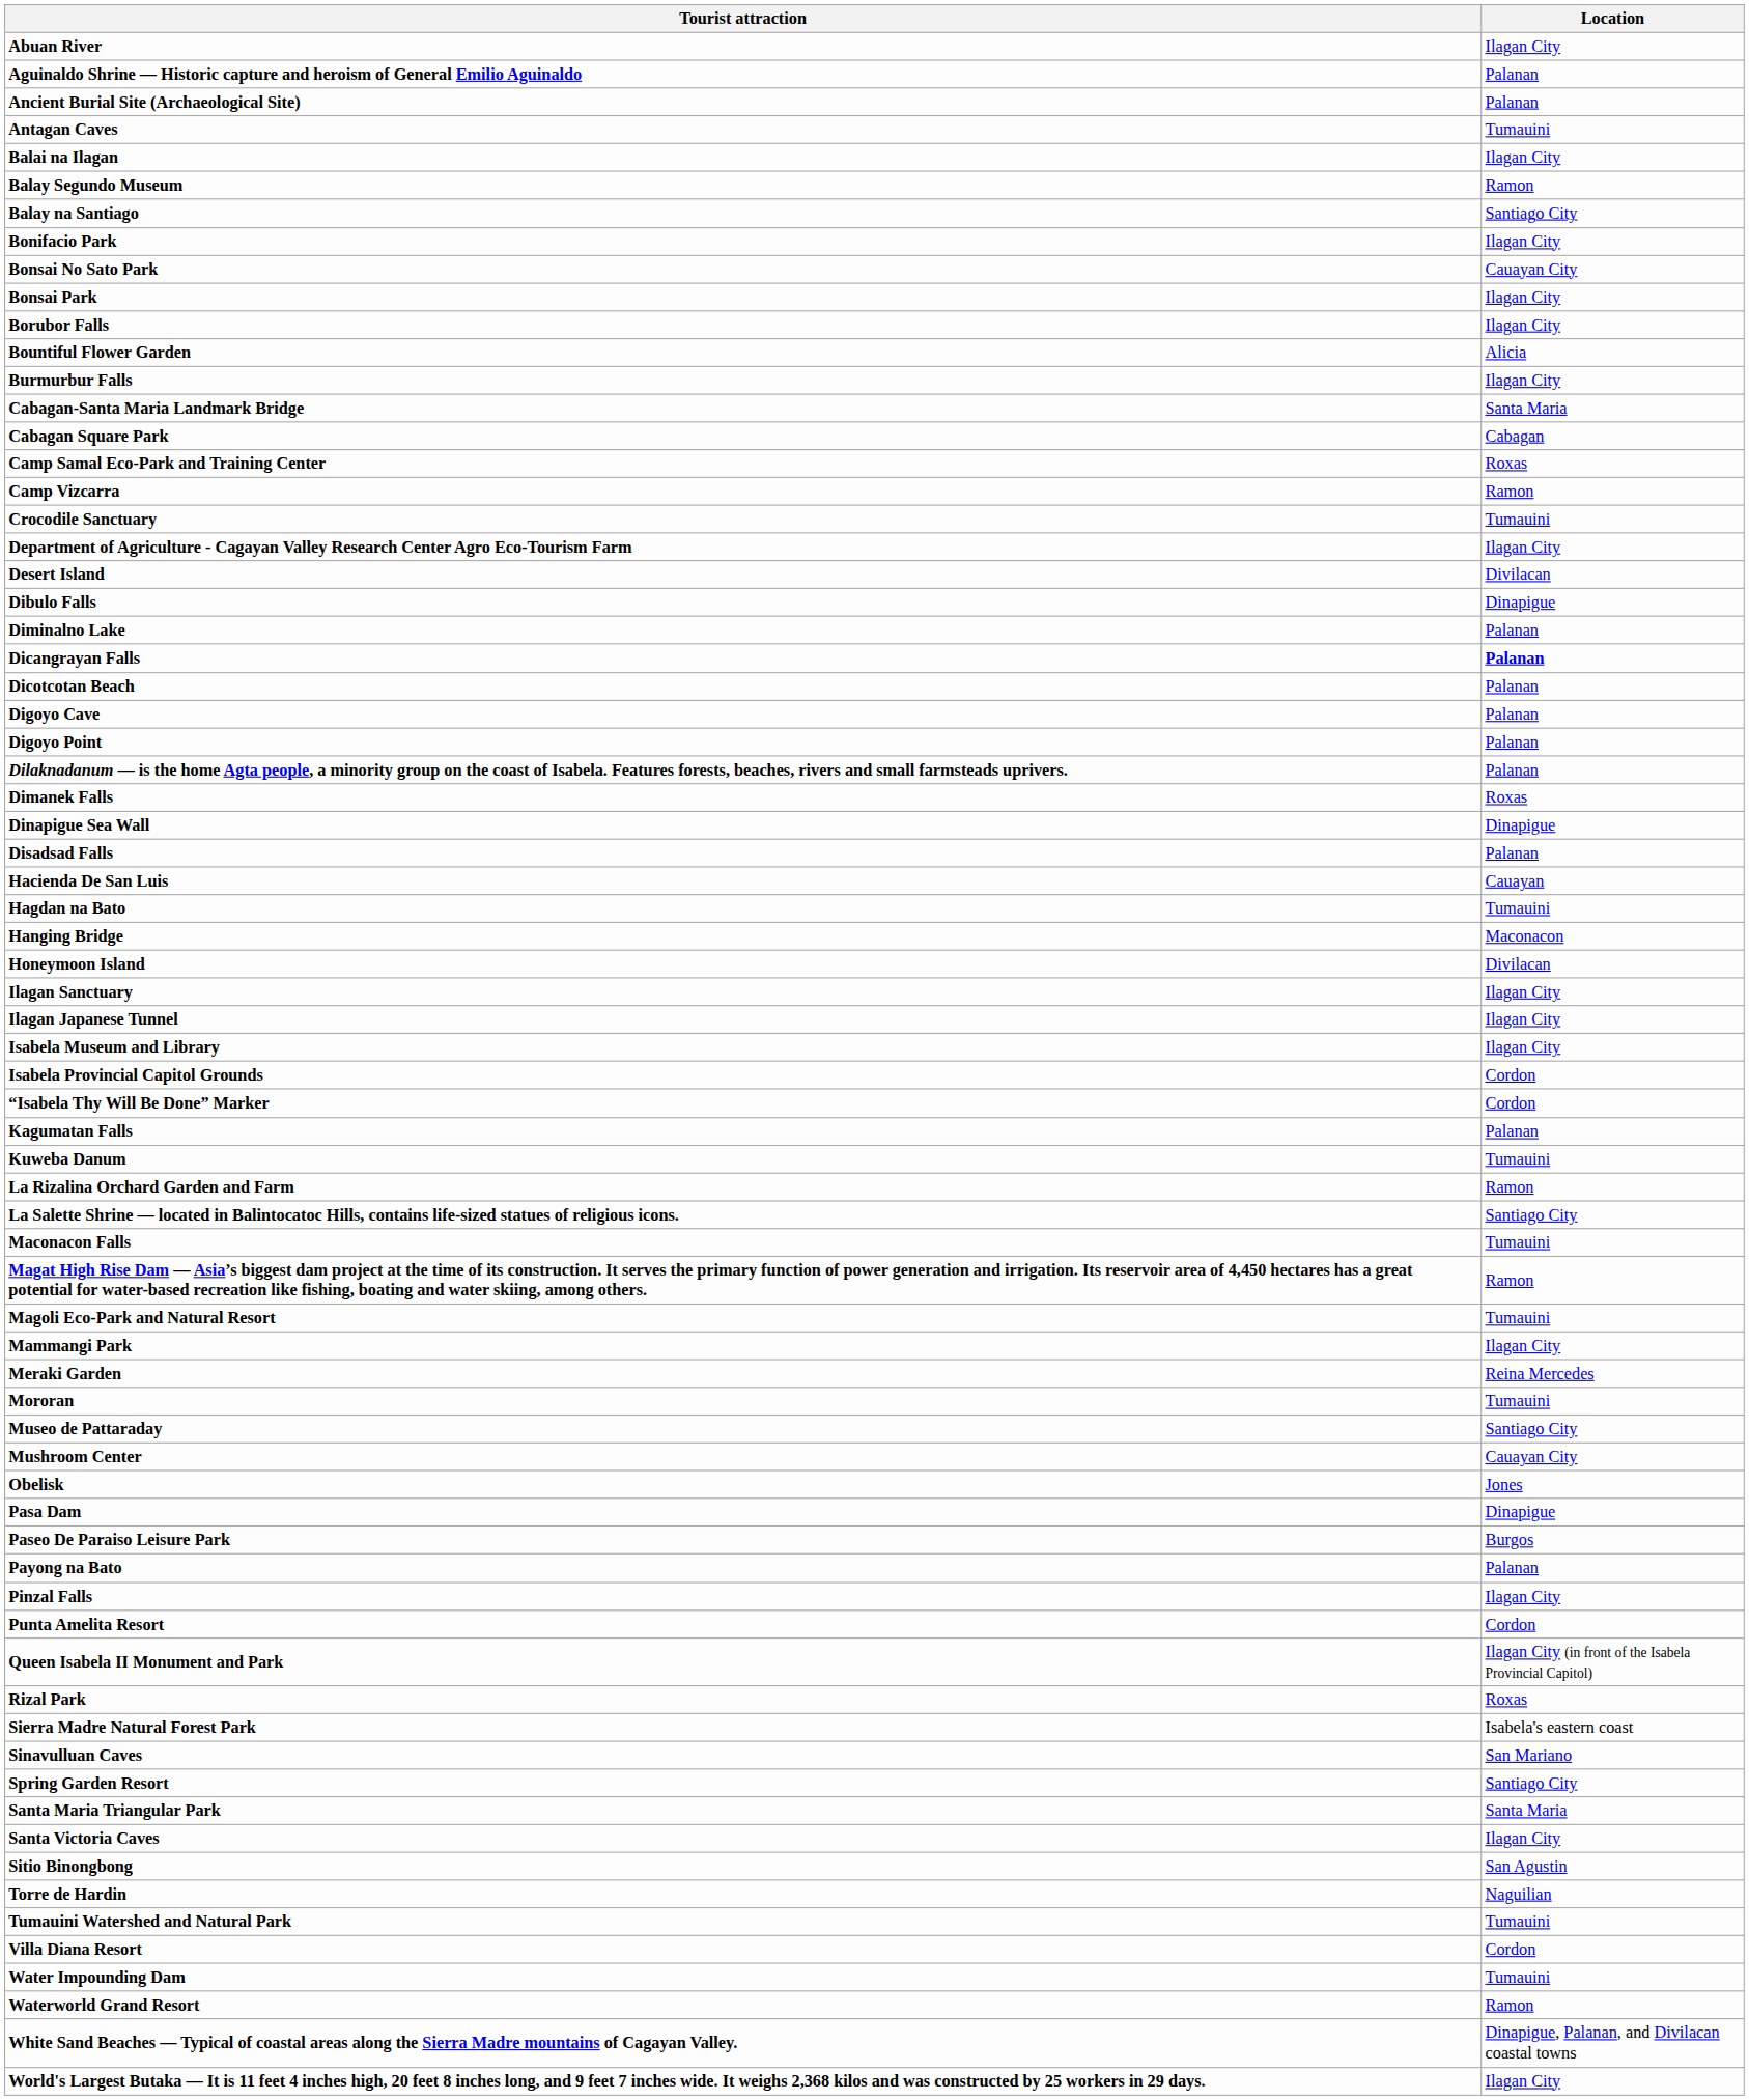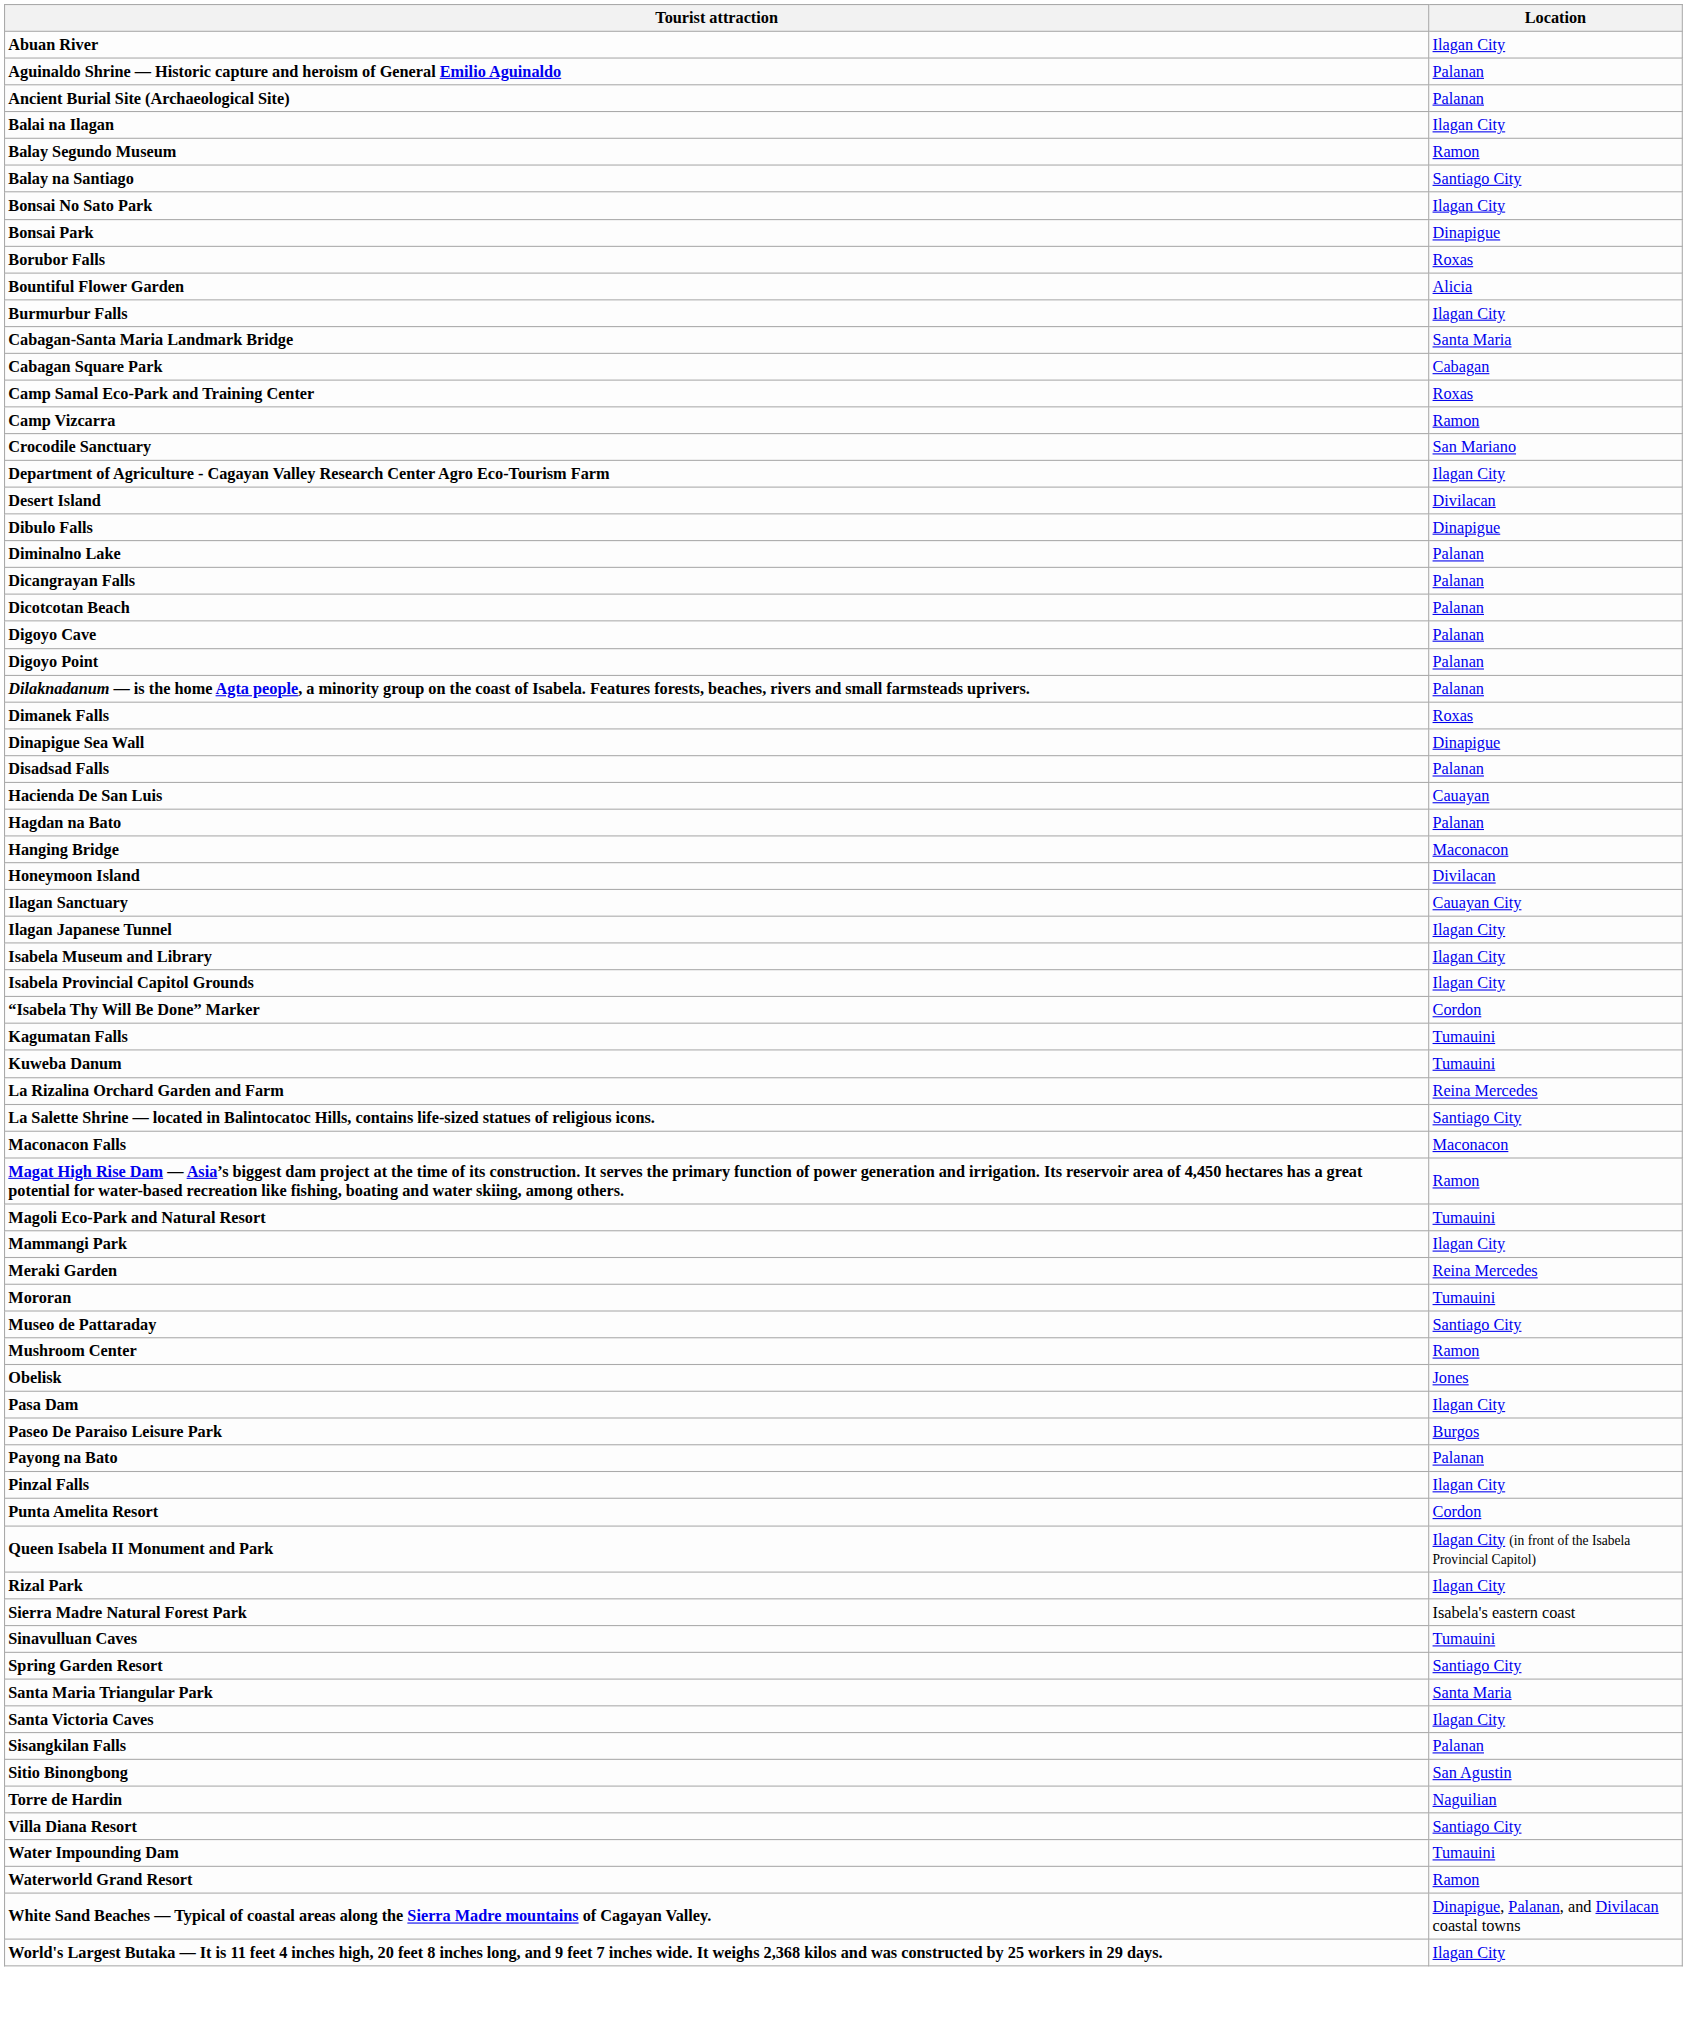- row: Antagan Caves | Tumauini
- row: Bonifacio Park | Ilagan City
Bonsai No Sato Park | Location: Cauayan City -> Ilagan City
Bonsai Park | Location: Ilagan City -> Dinapigue
Borubor Falls | Location: Ilagan City -> Roxas
Crocodile Sanctuary | Location: Tumauini -> San Mariano
Dicangrayan Falls | Location: bold -> normal
Hagdan na Bato | Location: Tumauini -> Palanan
Ilagan Sanctuary | Location: Ilagan City -> Cauayan City
Isabela Provincial Capitol Grounds | Location: Cordon -> Ilagan City
Kagumatan Falls | Location: Palanan -> Tumauini
La Rizalina Orchard Garden and Farm | Location: Ramon -> Reina Mercedes
Maconacon Falls | Location: Tumauini -> Maconacon
Mushroom Center | Location: Cauayan City -> Ramon
Pasa Dam | Location: Dinapigue -> Ilagan City
Rizal Park | Location: Roxas -> Ilagan City
Sinavulluan Caves | Location: San Mariano -> Tumauini
+ row: Sisangkilan Falls | Palanan
- row: Tumauini Watershed and Natural Park | Tumauini
Villa Diana Resort | Location: Cordon -> Santiago City
